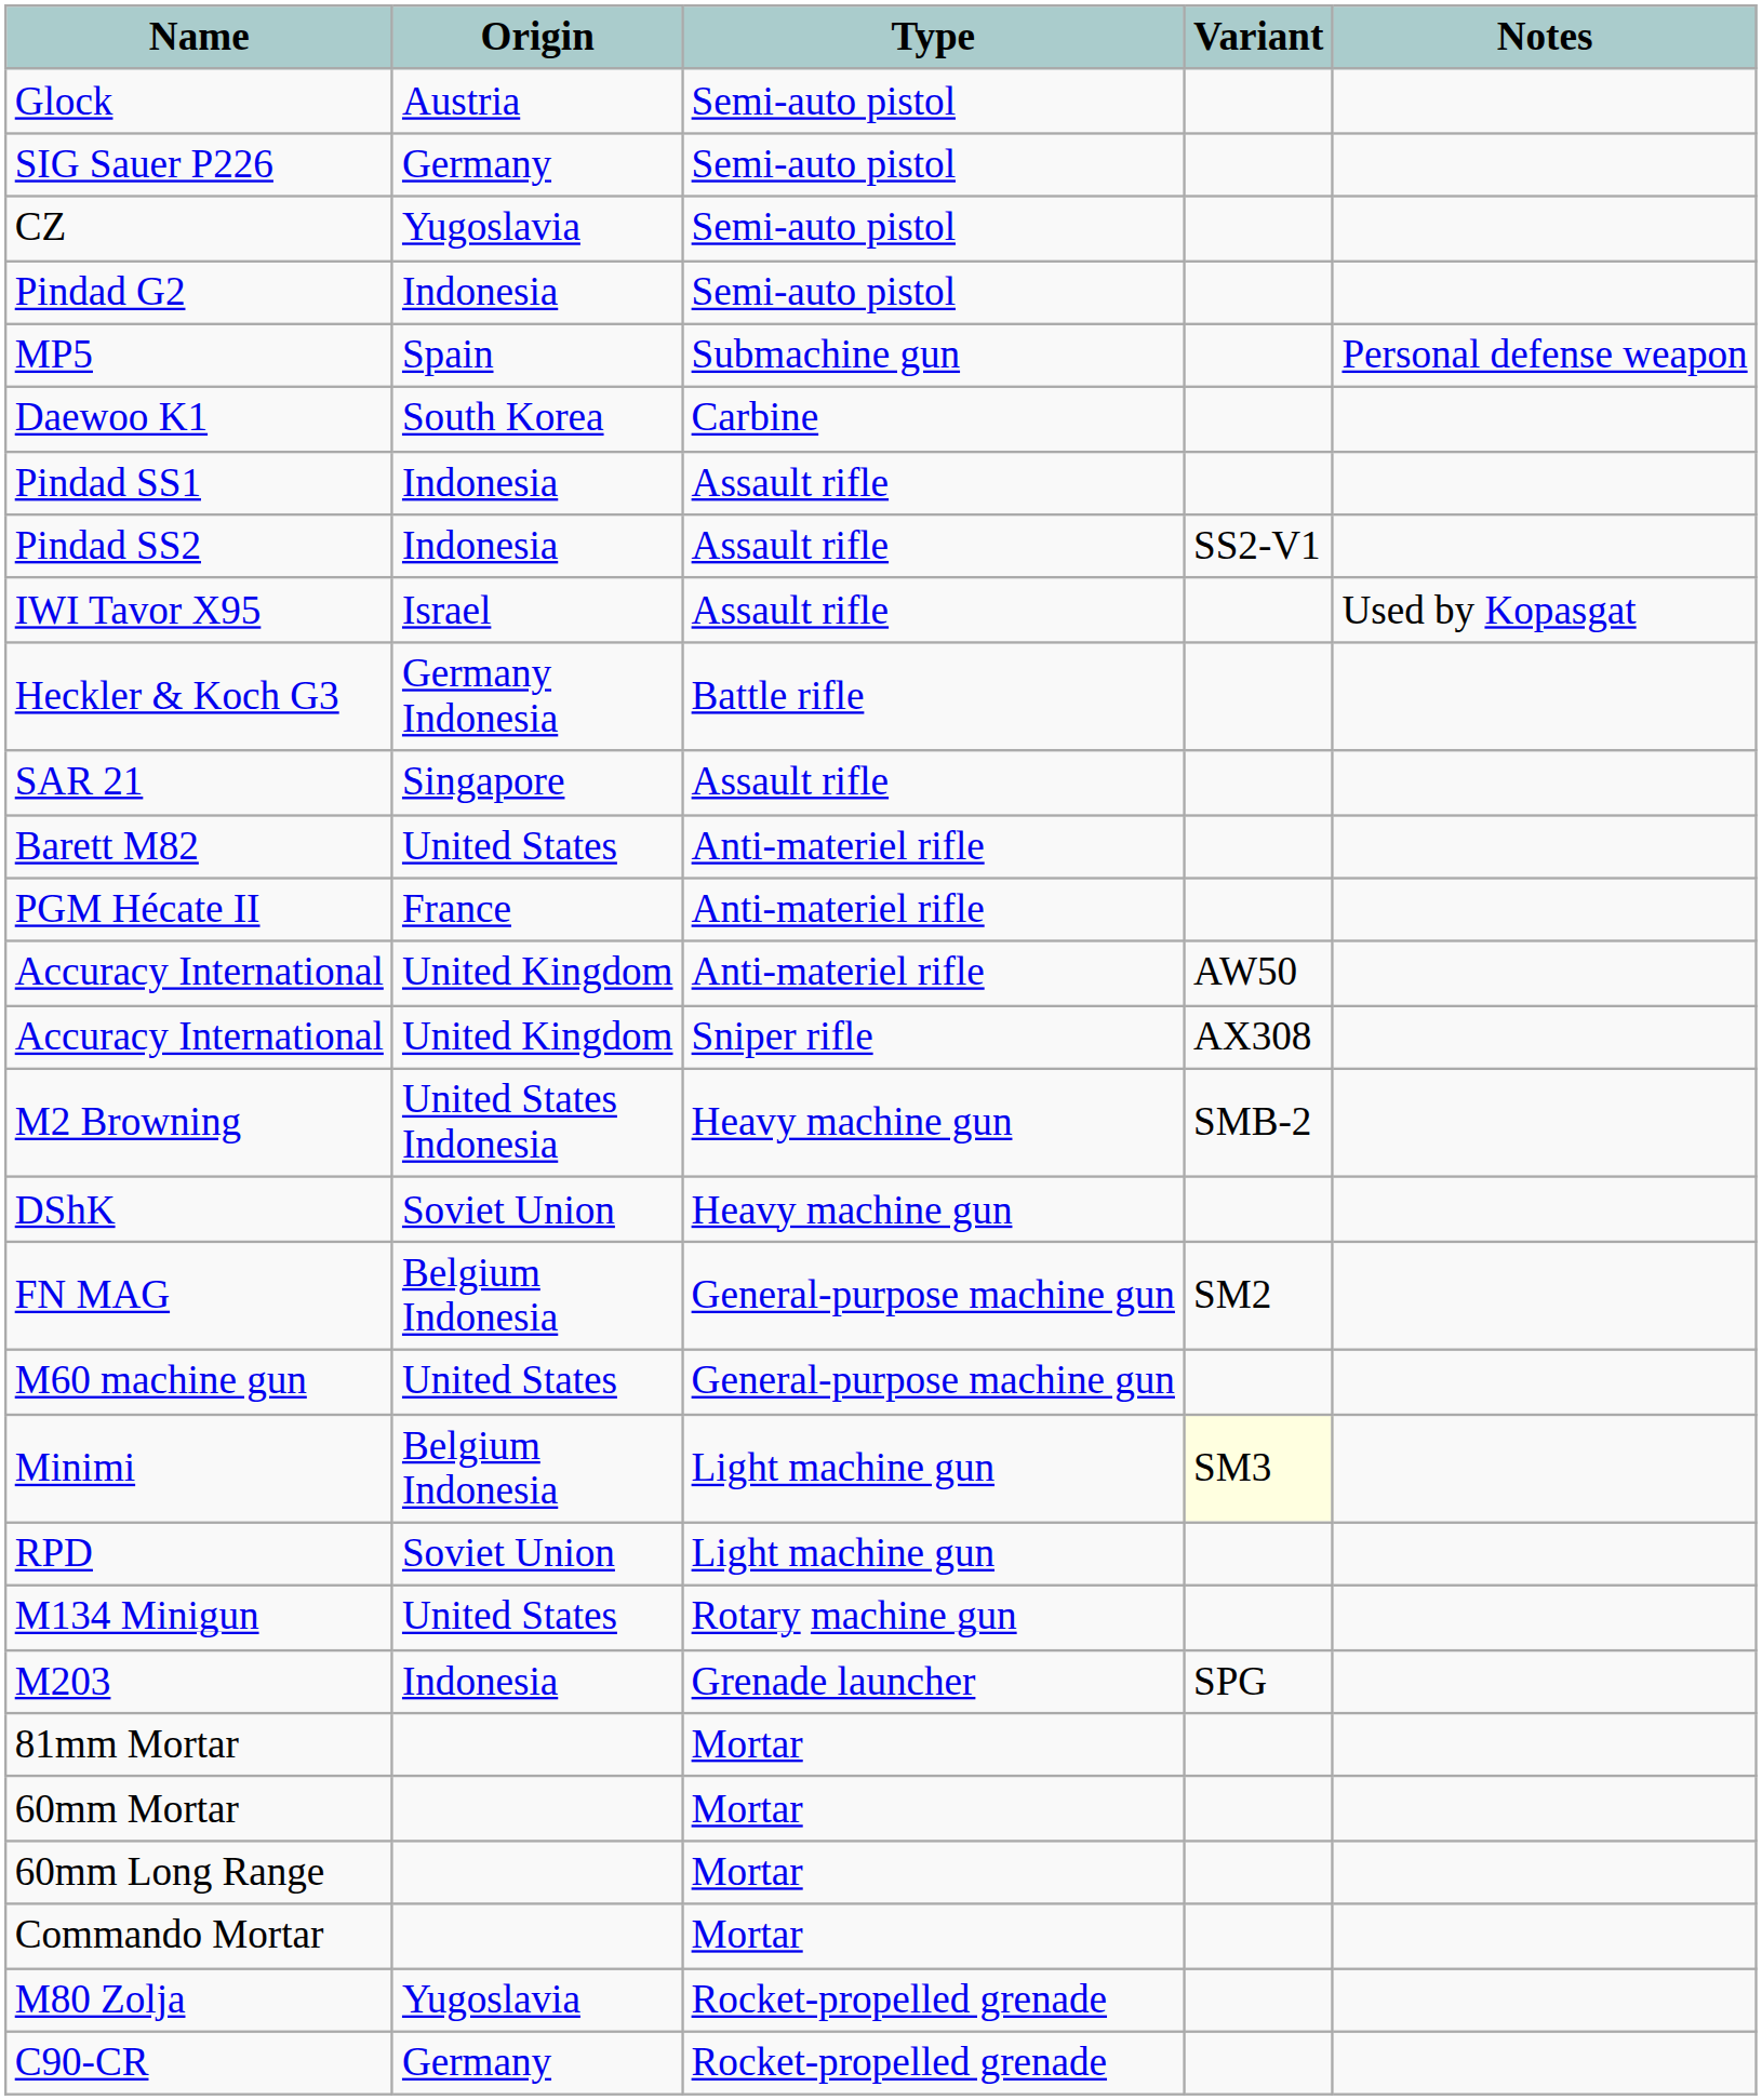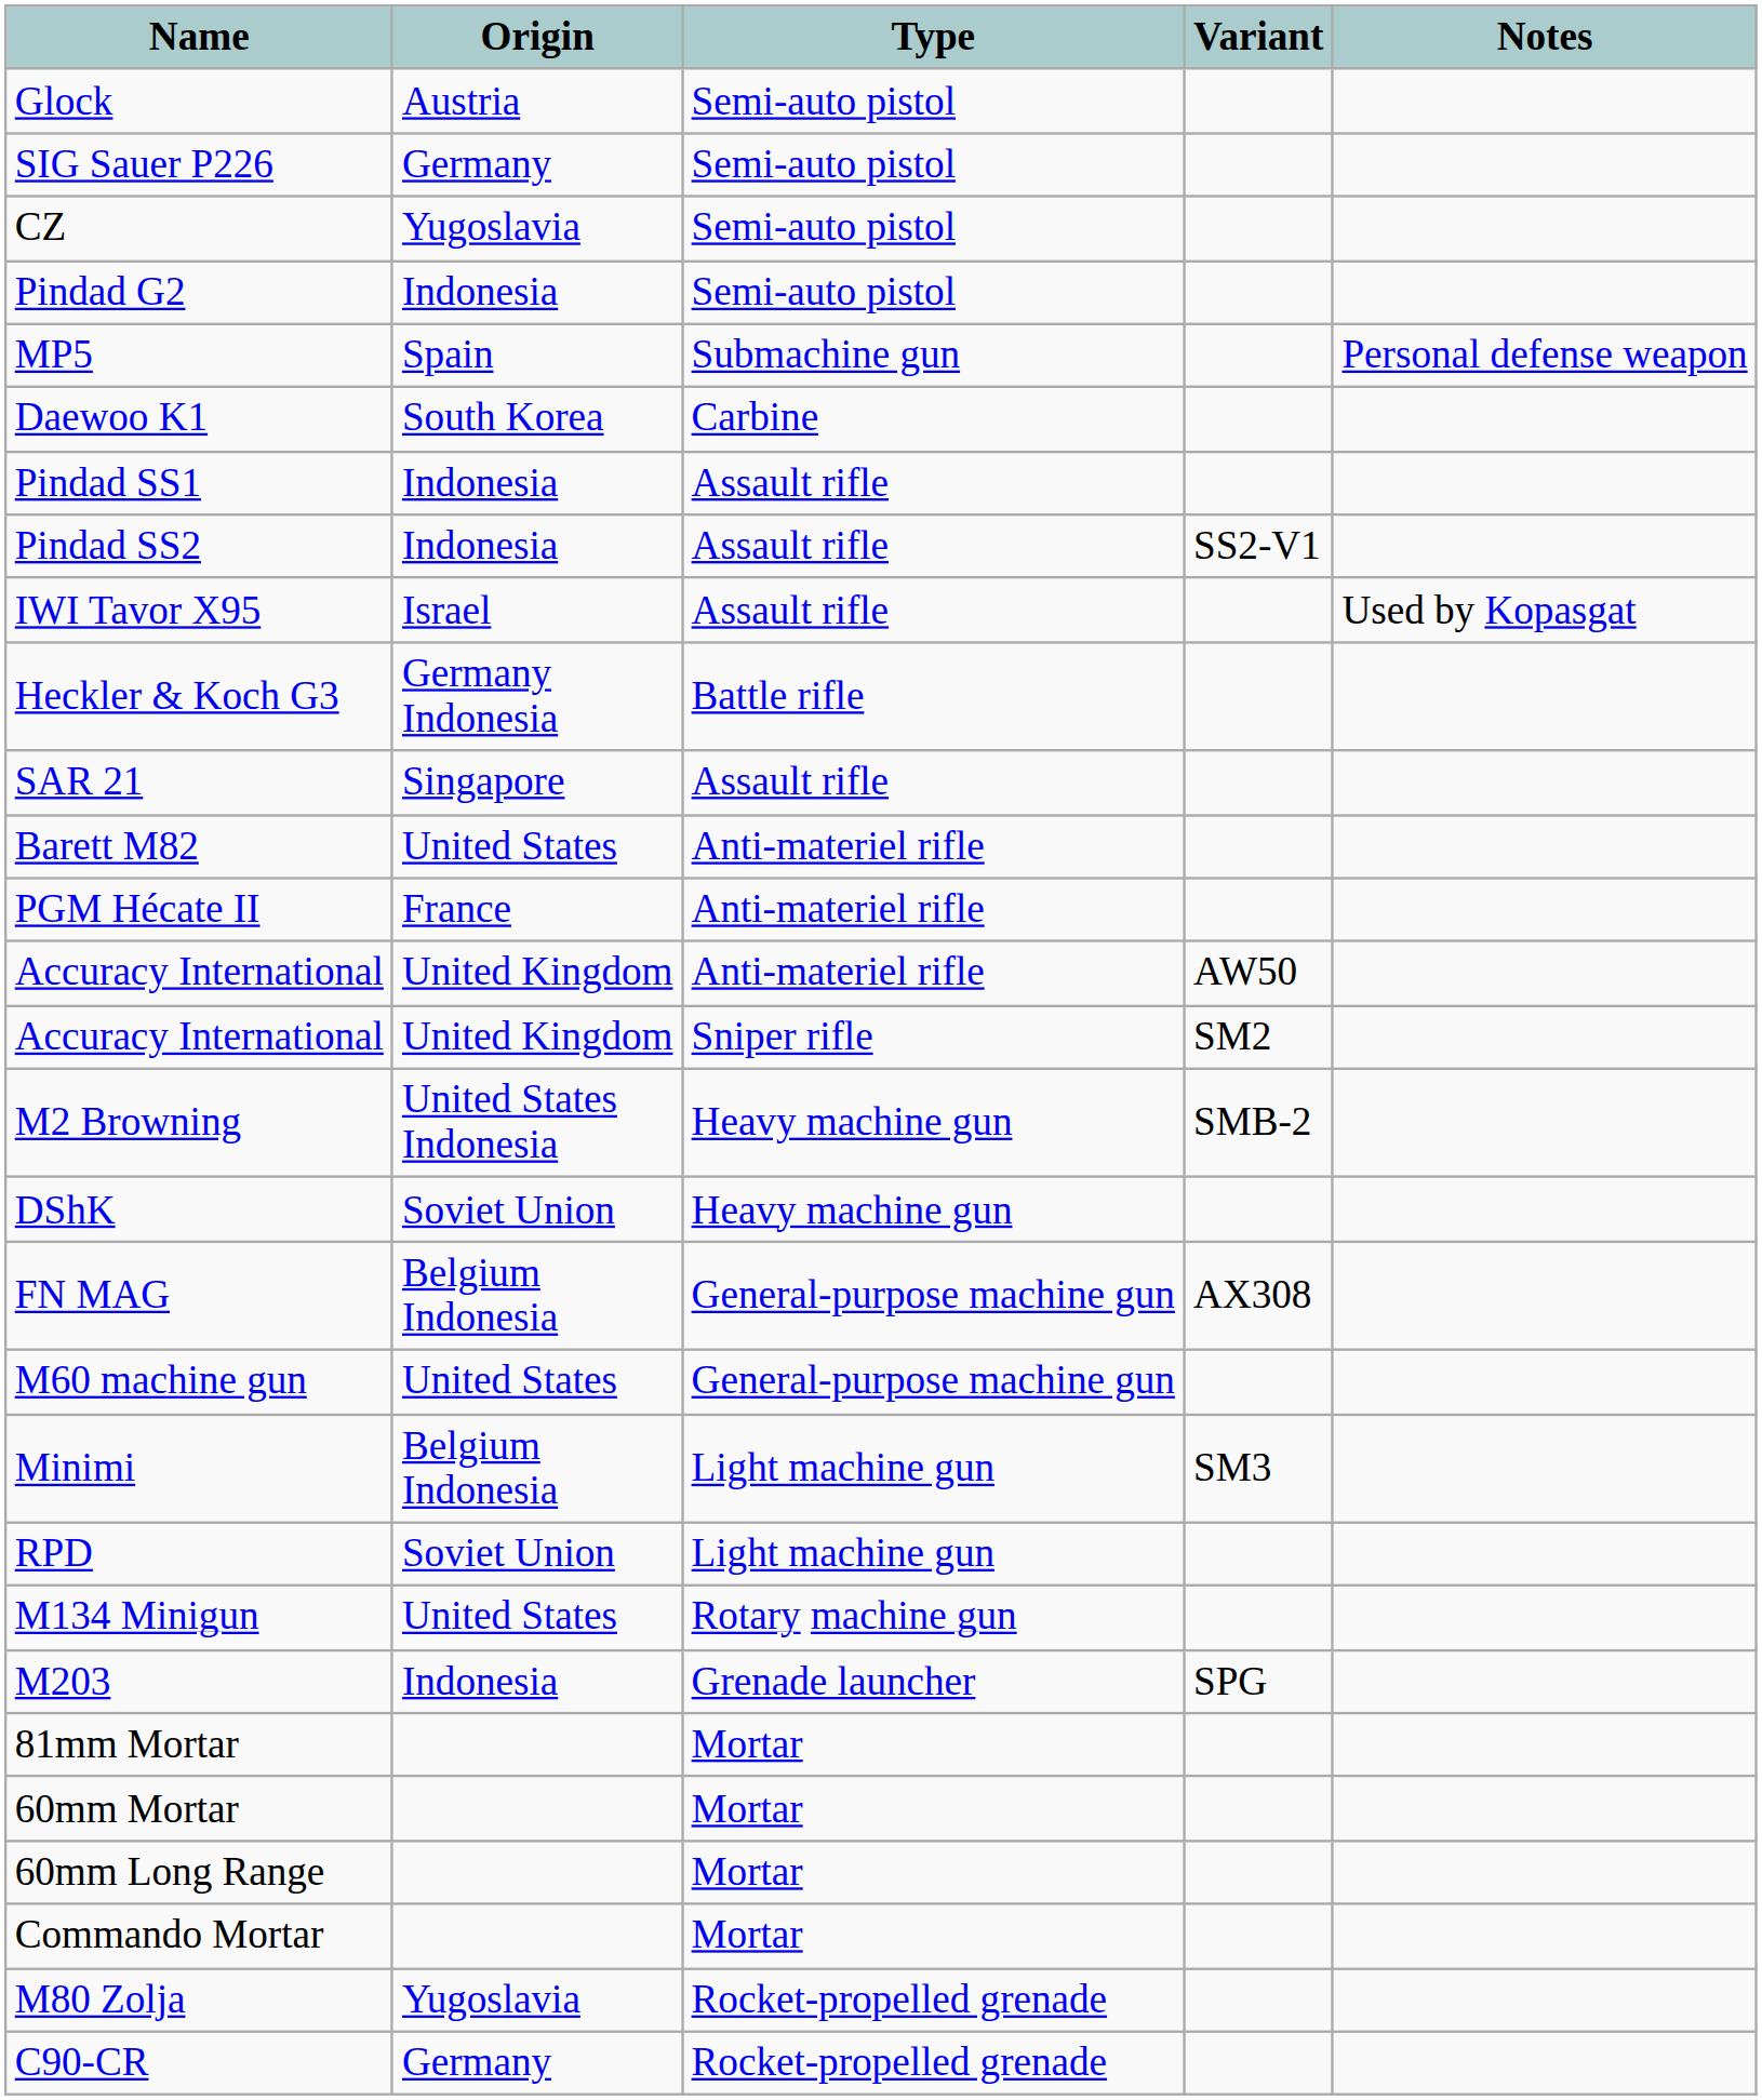Accuracy International / Sniper rifle | Variant: AX308 -> SM2
FN MAG | Variant: SM2 -> AX308
Minimi | Variant: lightyellow background -> no background
